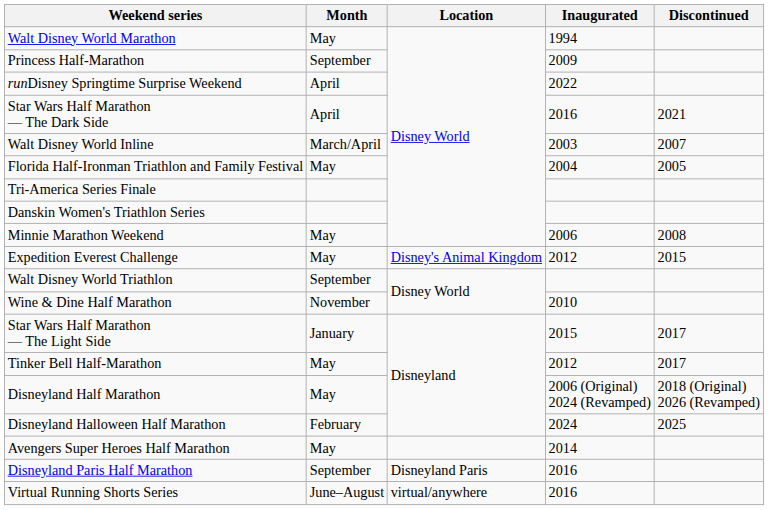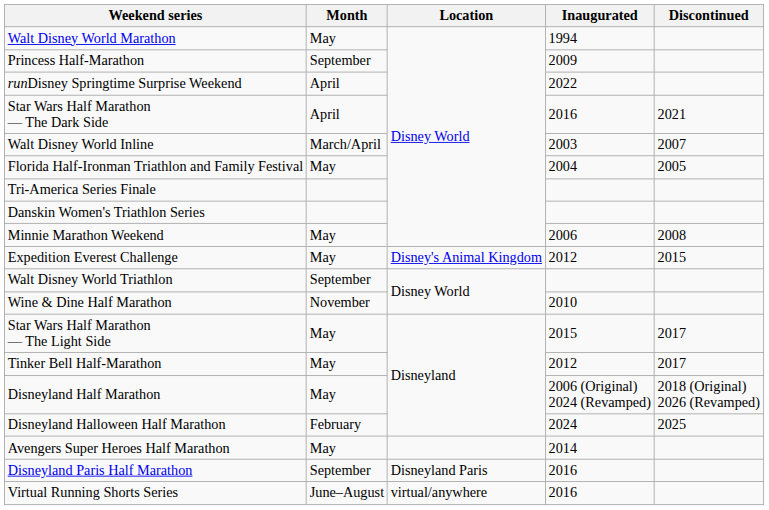Star Wars Half Marathon — The Light Side | Month: January -> May
